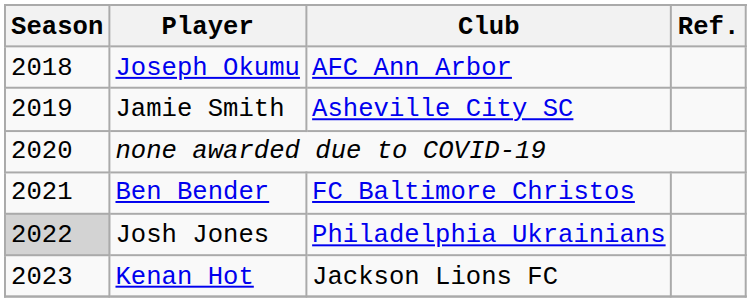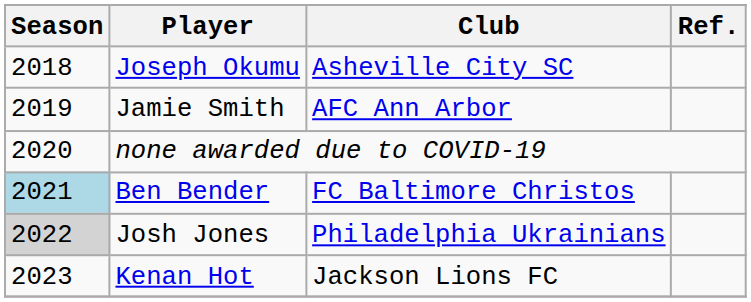Joseph Okumu | Club: AFC Ann Arbor -> Asheville City SC
Jamie Smith | Club: Asheville City SC -> AFC Ann Arbor
Ben Bender | Season: no background -> lightblue background
